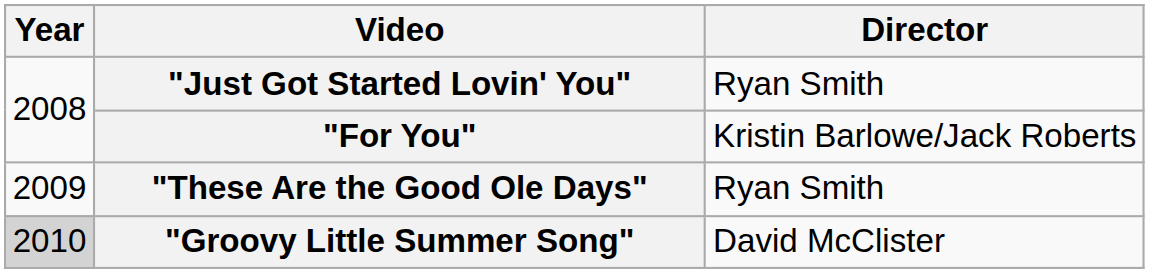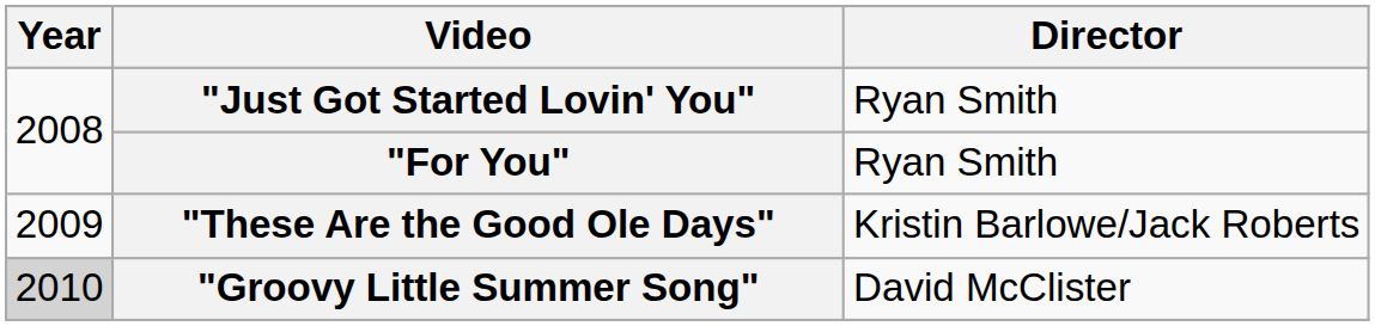"For You" | Director: Kristin Barlowe/Jack Roberts -> Ryan Smith
"These Are the Good Ole Days" | Director: Ryan Smith -> Kristin Barlowe/Jack Roberts
